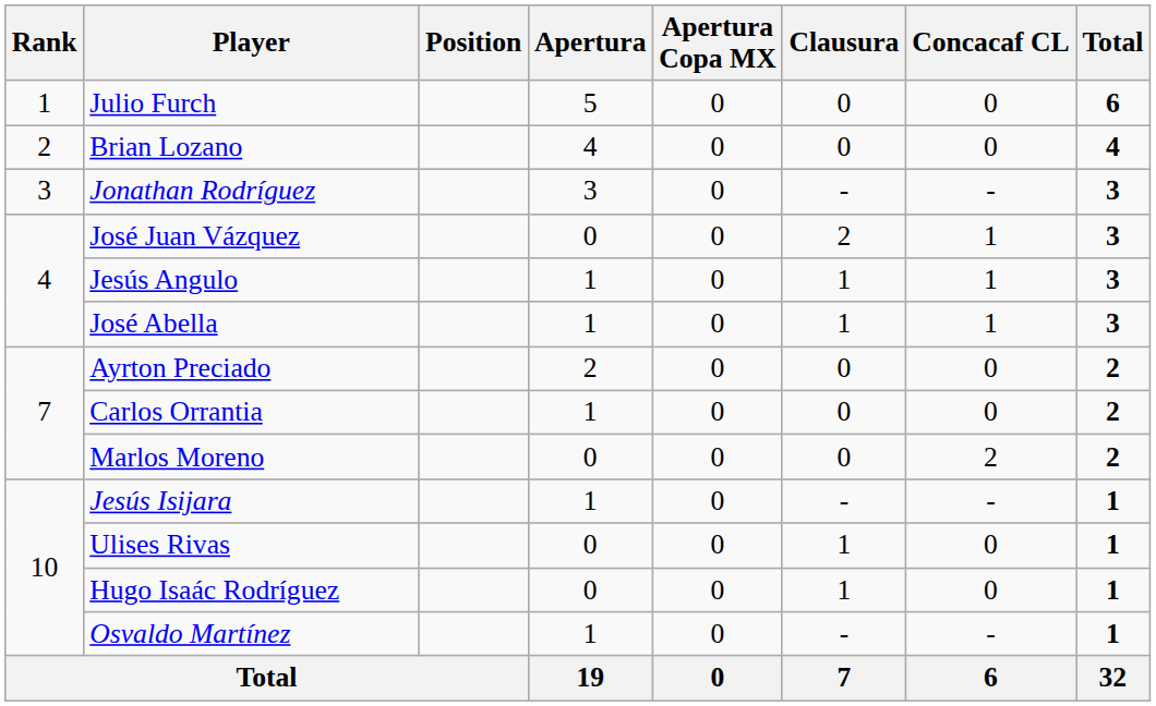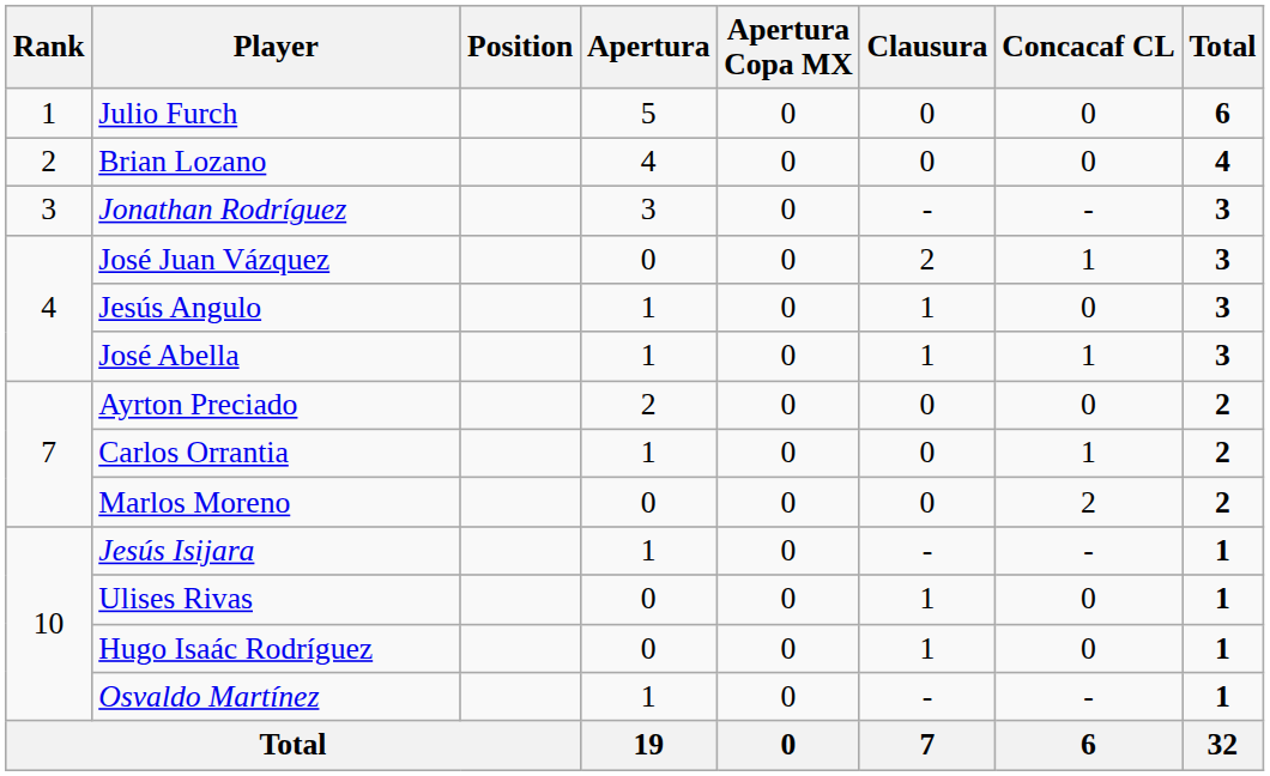Jesús Angulo | Concacaf CL: 1 -> 0
Carlos Orrantia | Concacaf CL: 0 -> 1
